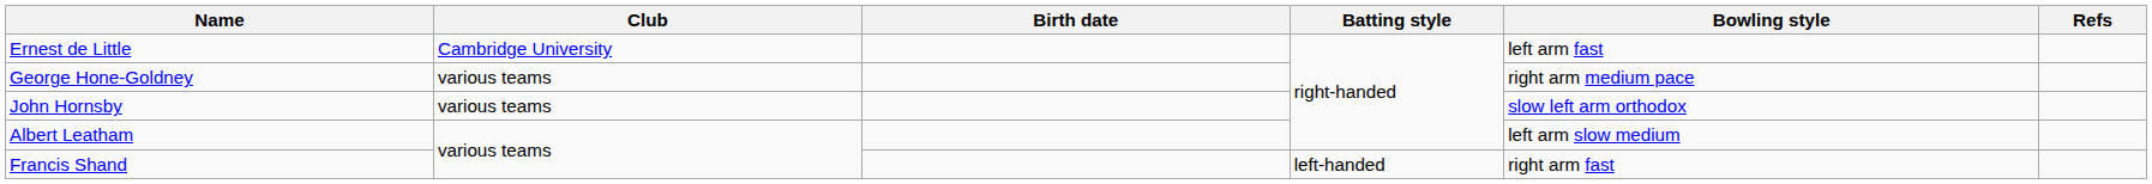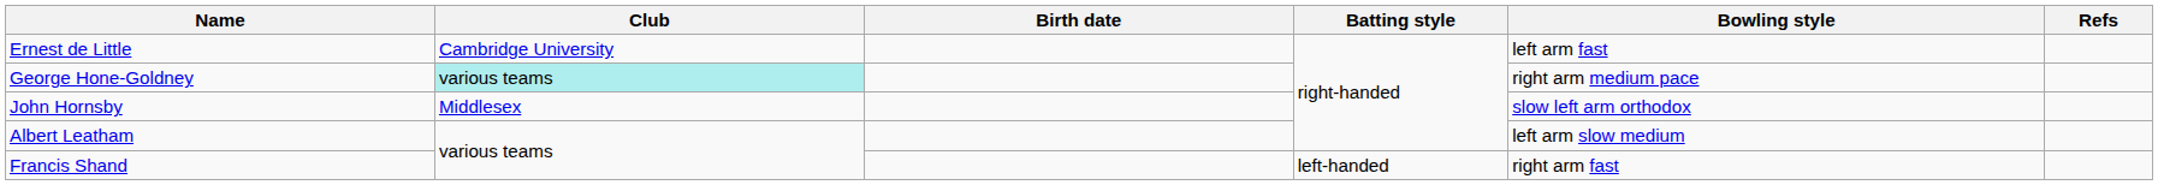George Hone-Goldney | Club: no background -> paleturquoise background
John Hornsby | Club: various teams -> Middlesex
